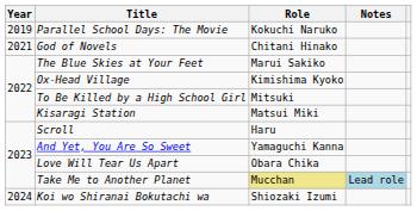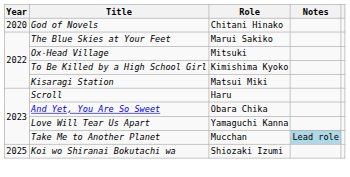- row: 2019 | Parallel School Days: The Movie | Kokuchi Naruko
God of Novels | Year: 2021 -> 2020
Ox-Head Village | Role: Kimishima Kyoko -> Mitsuki
To Be Killed by a High School Girl | Role: Mitsuki -> Kimishima Kyoko
And Yet, You Are So Sweet | Role: Yamaguchi Kanna -> Obara Chika
Love Will Tear Us Apart | Role: Obara Chika -> Yamaguchi Kanna
Take Me to Another Planet | Role: khaki background -> no background
Koi wo Shiranai Bokutachi wa | Year: 2024 -> 2025
